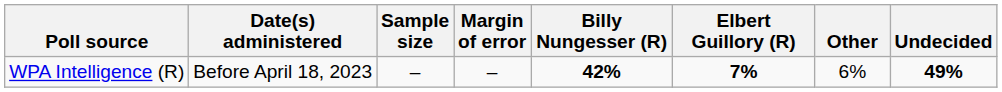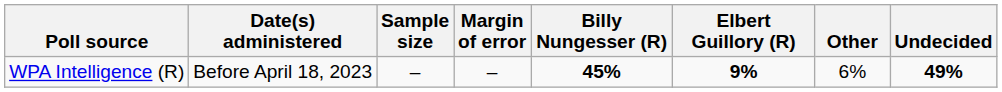WPA Intelligence (R) | Billy Nungesser (R): 42% -> 45%
WPA Intelligence (R) | Elbert Guillory (R): 7% -> 9%
